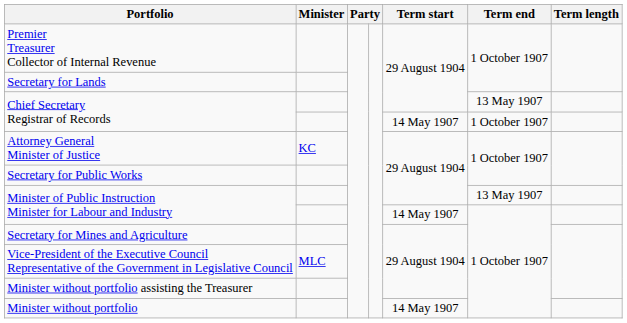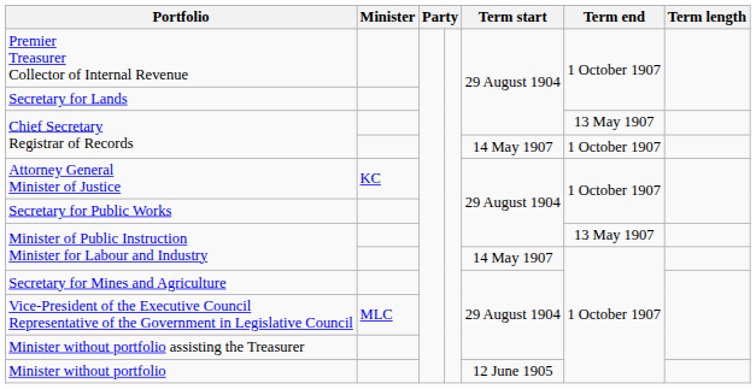Minister without portfolio | Term start: 14 May 1907 -> 12 June 1905
